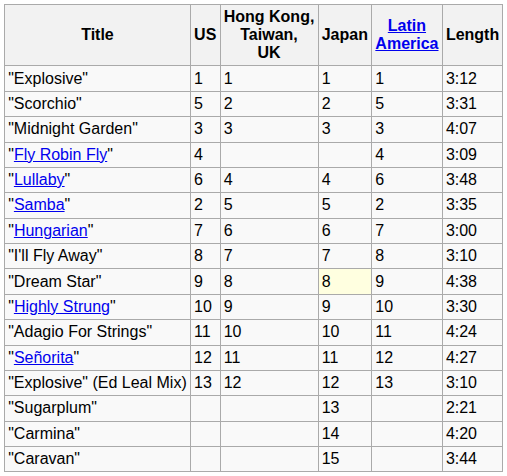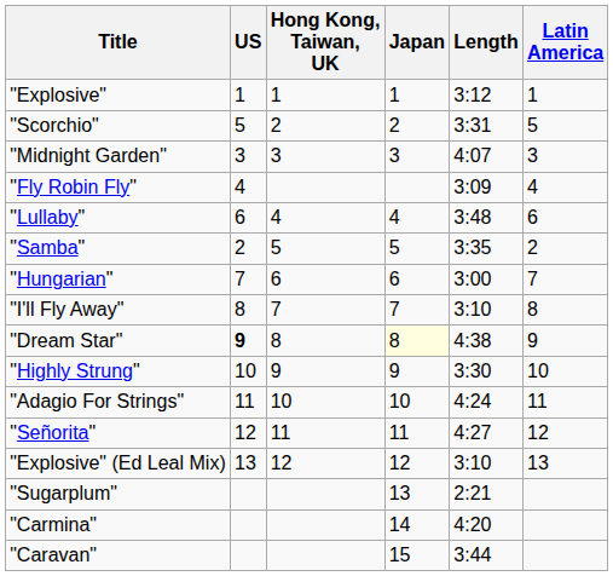columns swapped: Latin America <-> Length
"Dream Star" | US: normal -> bold
